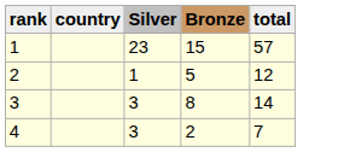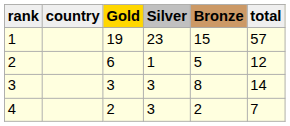+ column: Gold | 19 | 6 | 3 | 2
